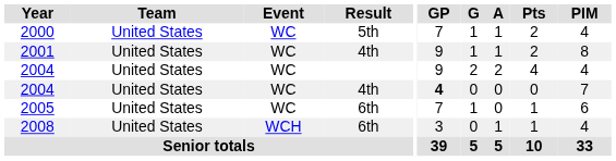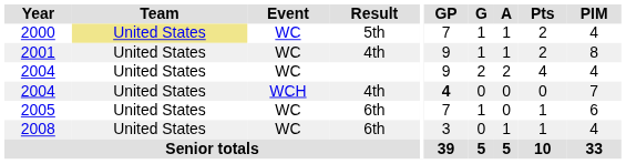2000 | Team: no background -> khaki background
2004 / 4th | Event: WC -> WCH
2008 | Event: WCH -> WC
